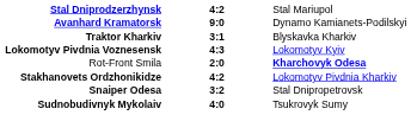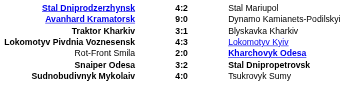- row: Stakhanovets Ordzhonikidze | 4:2 | Lokomotyv Pivdnia Kharkiv
Snaiper Odesa | column 3: normal -> bold
